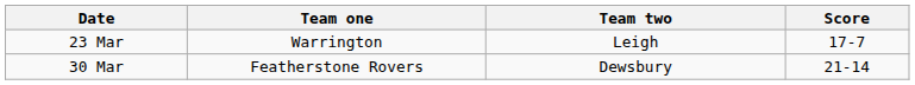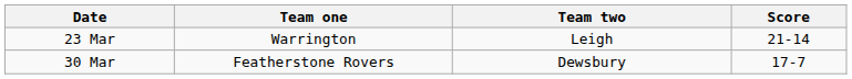23 Mar | Score: 17-7 -> 21-14
30 Mar | Score: 21-14 -> 17-7
